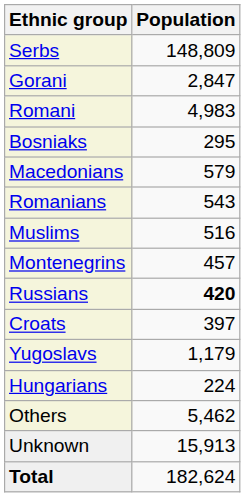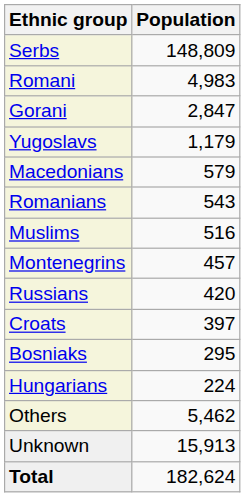rows swapped: Romani <-> Gorani
rows swapped: Yugoslavs <-> Bosniaks
Russians | Population: bold -> normal
